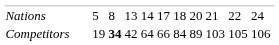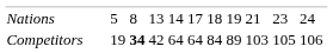Nations | column 14: 20 -> 19
Nations | column 16: 22 -> 23
Competitors | column 12: 66 -> 64
